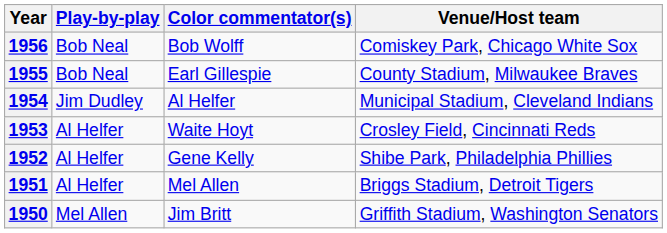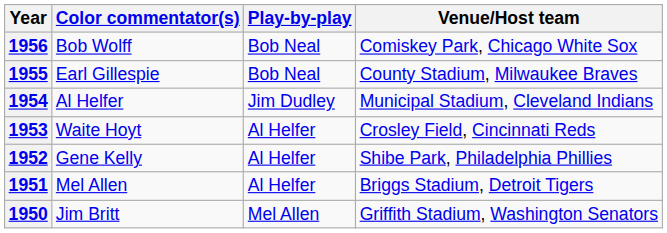columns swapped: Play-by-play <-> Color commentator(s)
